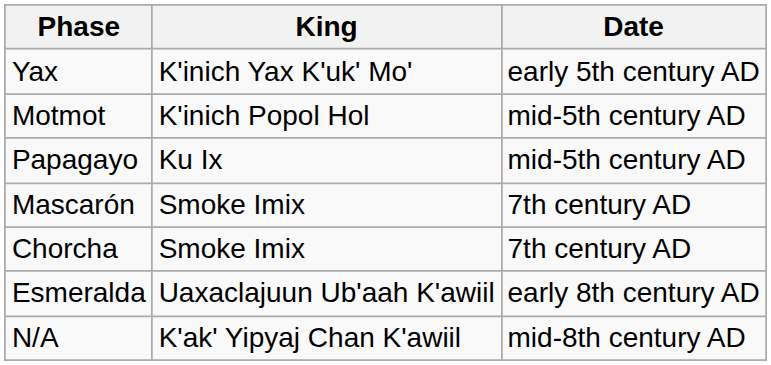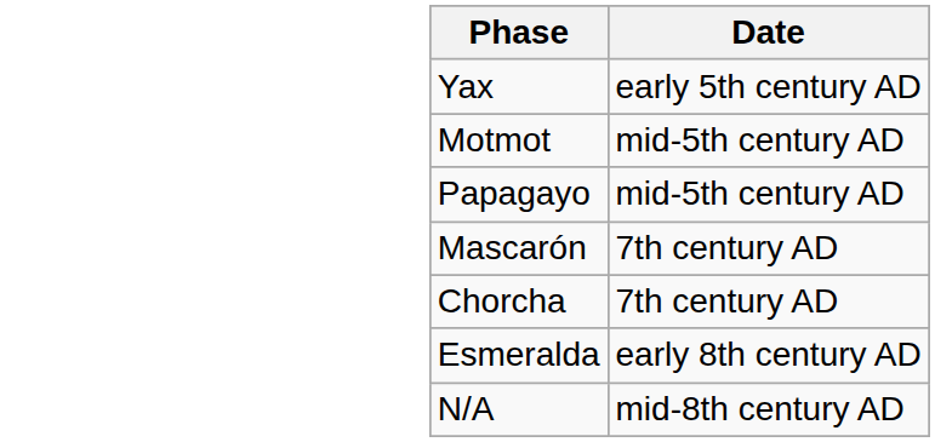- column: King | K'inich Yax K'uk' Mo' | K'inich Popol Hol | Ku Ix | Smoke Imix | Smoke Imix | Uaxaclajuun Ub'aah K'awiil | K'ak' Yipyaj Chan K'awiil
